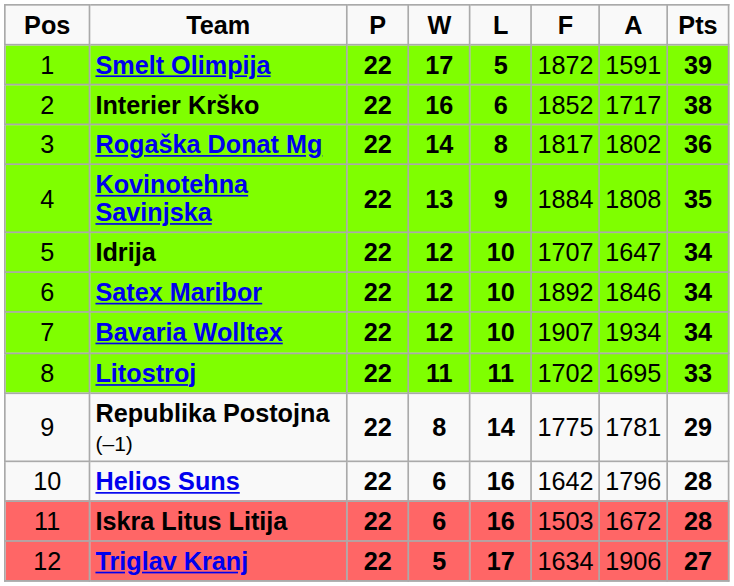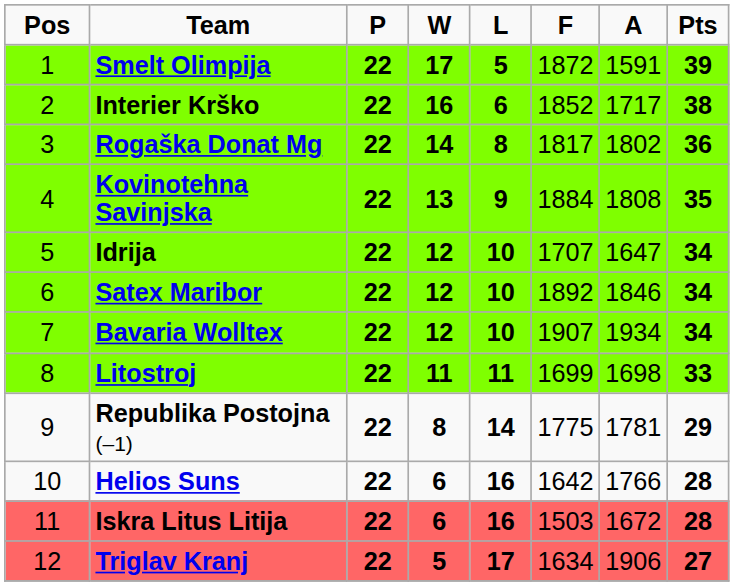Litostroj | F: 1702 -> 1699
Litostroj | A: 1695 -> 1698
Helios Suns | A: 1796 -> 1766
